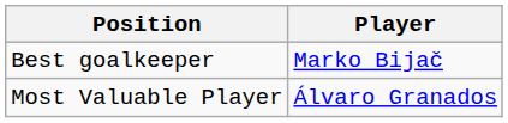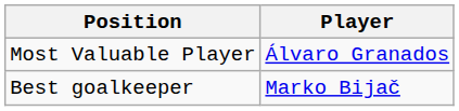rows swapped: Best goalkeeper <-> Most Valuable Player
